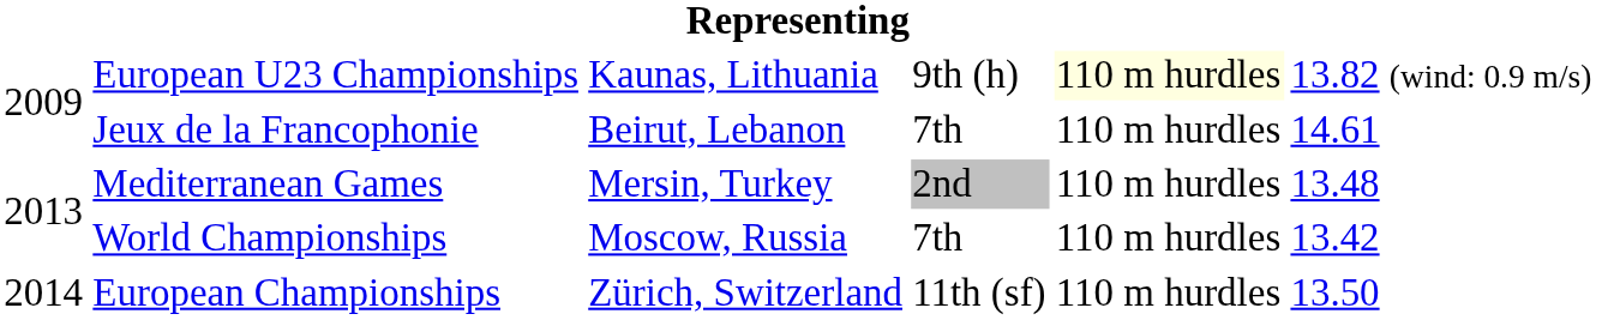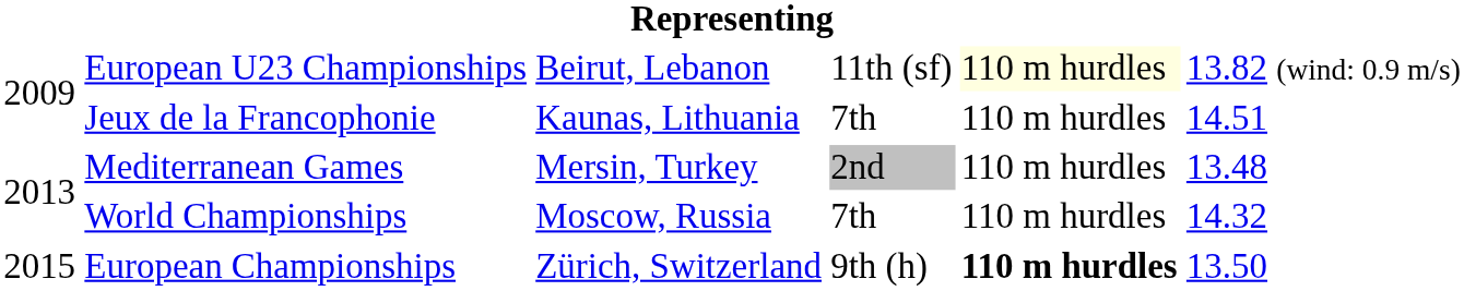European U23 Championships | column 3: Kaunas, Lithuania -> Beirut, Lebanon
European U23 Championships | column 4: 9th (h) -> 11th (sf)
Jeux de la Francophonie | column 3: Beirut, Lebanon -> Kaunas, Lithuania
Jeux de la Francophonie | column 6: 14.61 -> 14.51
World Championships | column 6: 13.42 -> 14.32
European Championships | column 1: 2014 -> 2015
European Championships | column 4: 11th (sf) -> 9th (h)
European Championships | column 5: normal -> bold
